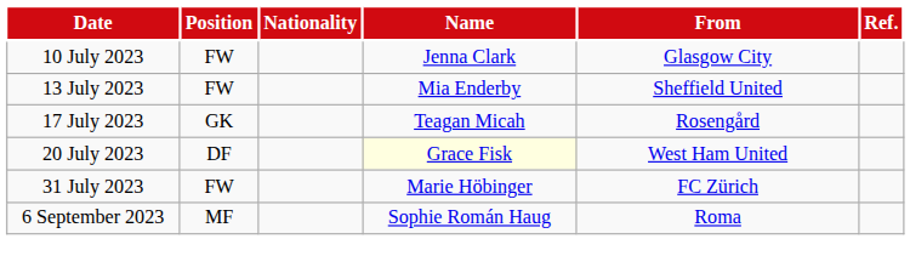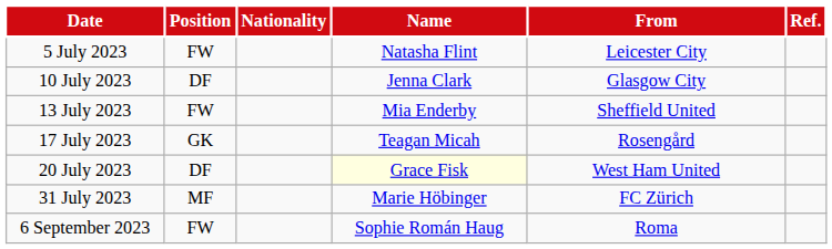+ row: 5 July 2023 | FW | Natasha Flint | Leicester City
10 July 2023 | Position: FW -> DF
31 July 2023 | Position: FW -> MF
6 September 2023 | Position: MF -> FW
